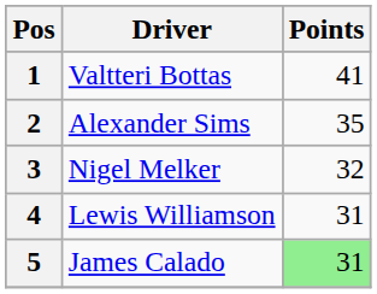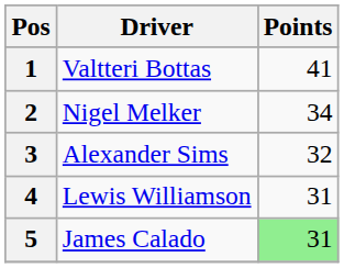2 | Driver: Alexander Sims -> Nigel Melker
2 | Points: 35 -> 34
3 | Driver: Nigel Melker -> Alexander Sims
